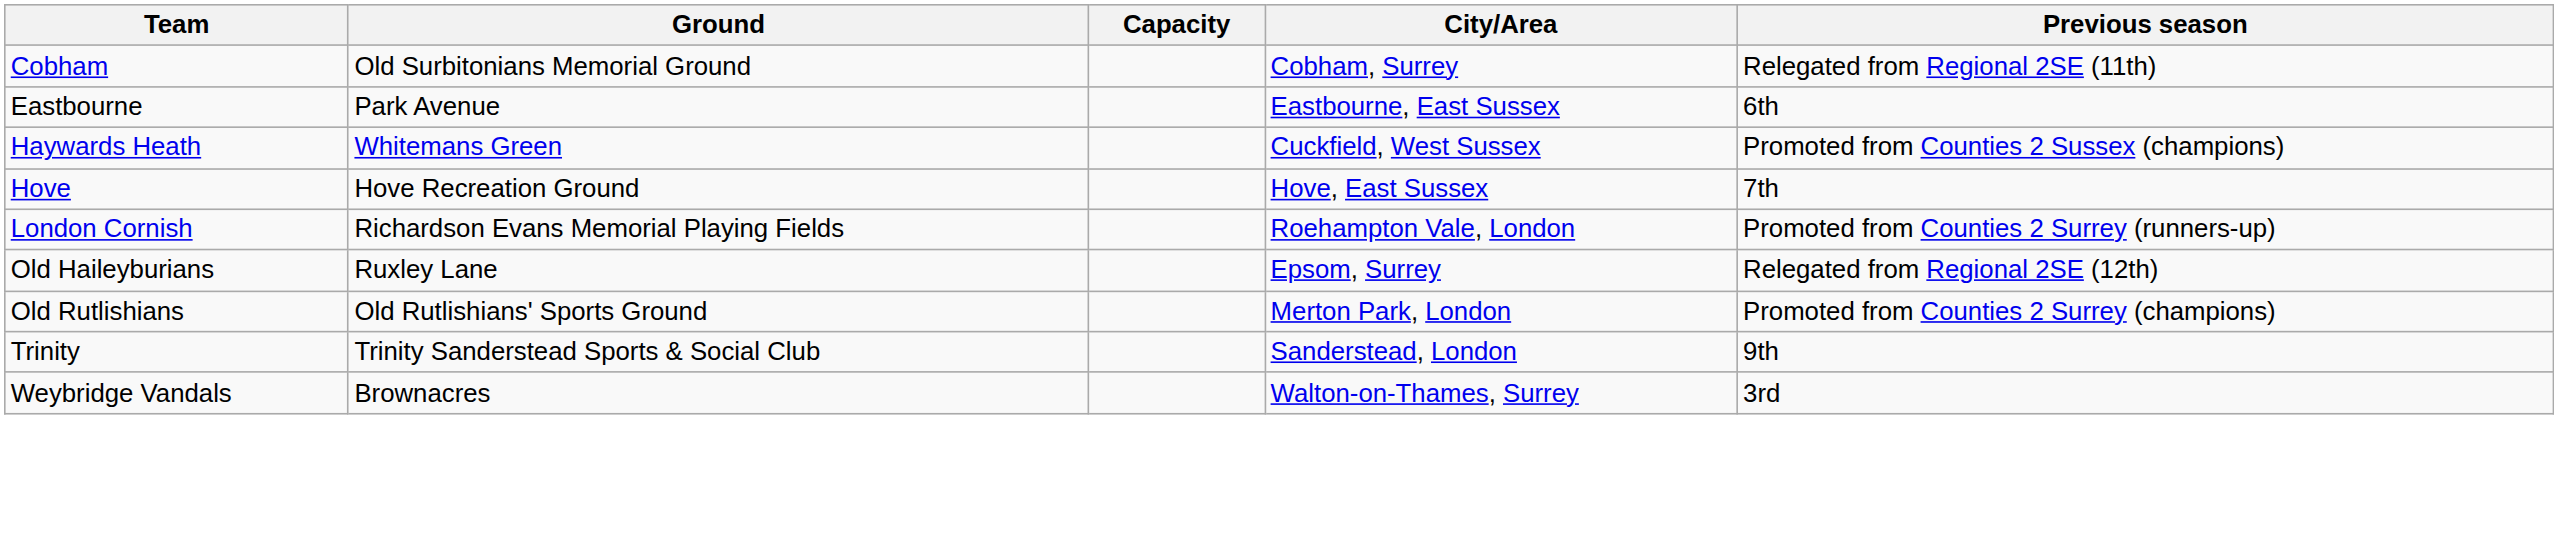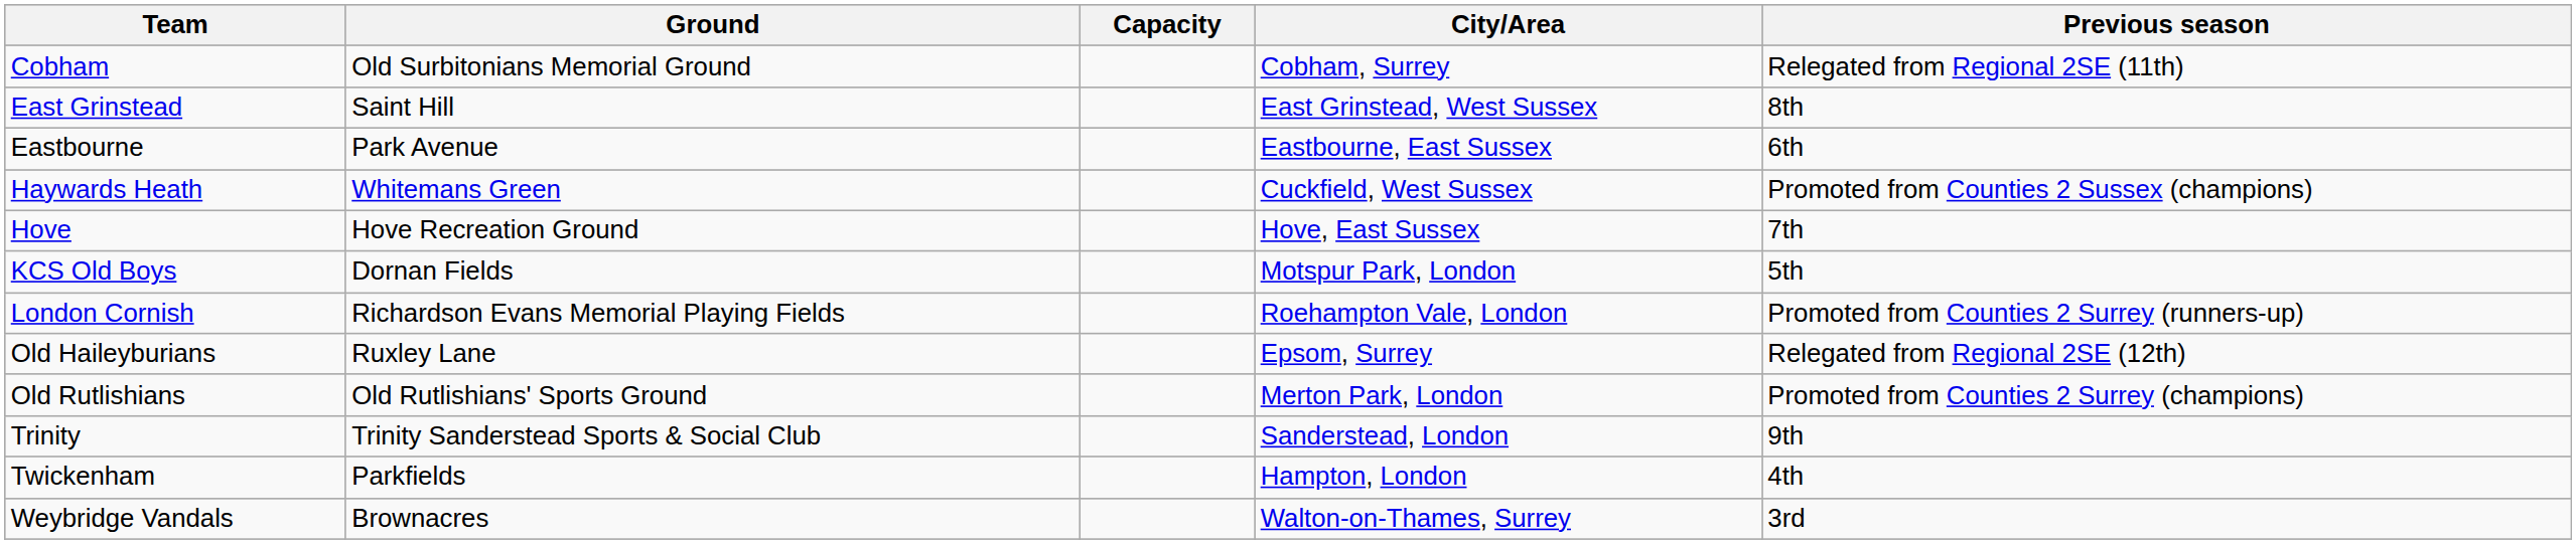+ row: East Grinstead | Saint Hill | East Grinstead, West Sussex | 8th
+ row: KCS Old Boys | Dornan Fields | Motspur Park, London | 5th
+ row: Twickenham | Parkfields | Hampton, London | 4th
